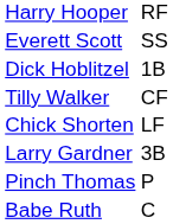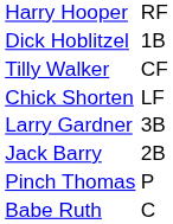- row: Everett Scott | SS
+ row: Jack Barry | 2B
